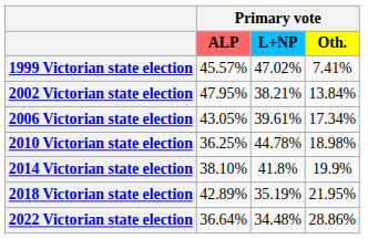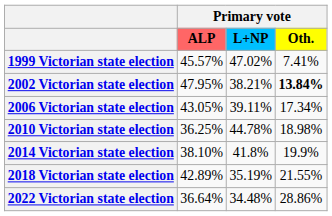2002 Victorian state election | Primary vote / Oth.: normal -> bold
2006 Victorian state election | Primary vote / L+NP: 39.61% -> 39.11%
2018 Victorian state election | Primary vote / Oth.: 21.95% -> 21.55%
